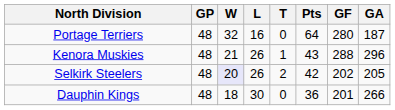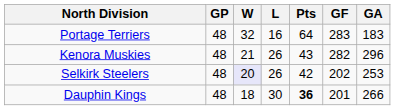- column: T | 0 | 1 | 2 | 0
Portage Terriers | GF: 280 -> 283
Portage Terriers | GA: 187 -> 183
Kenora Muskies | GF: 288 -> 282
Selkirk Steelers | GA: 205 -> 253
Dauphin Kings | Pts: normal -> bold
